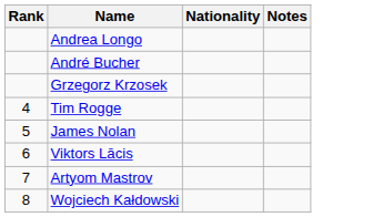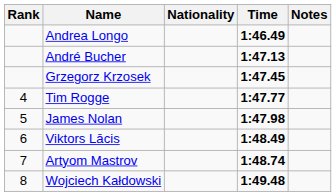+ column: Time | 1:46.49 | 1:47.13 | 1:47.45 | 1:47.77 | 1:47.98 | 1:48.49 | 1:48.74 | 1:49.48
